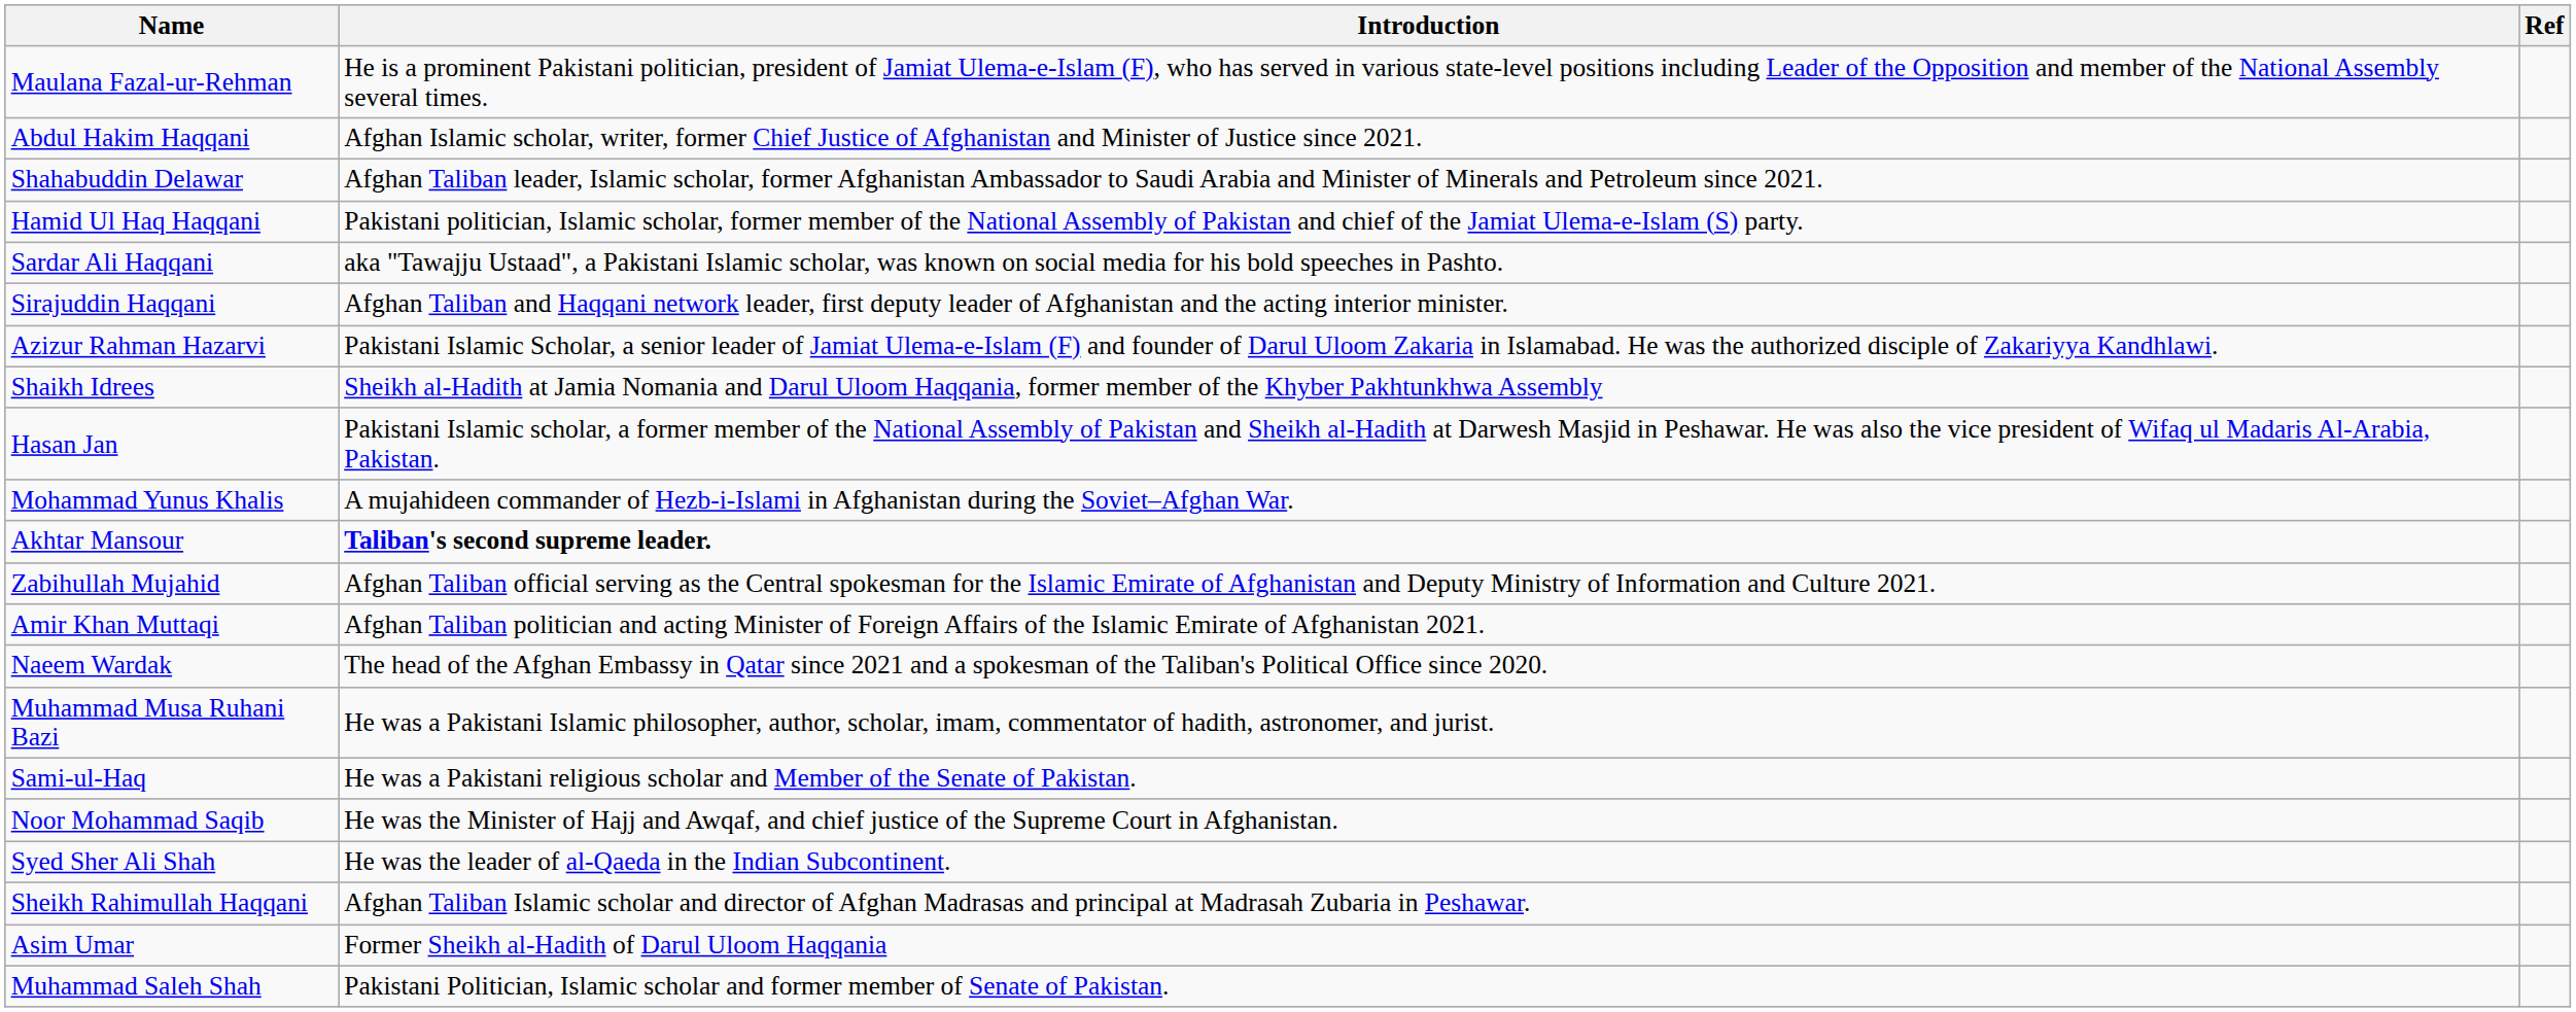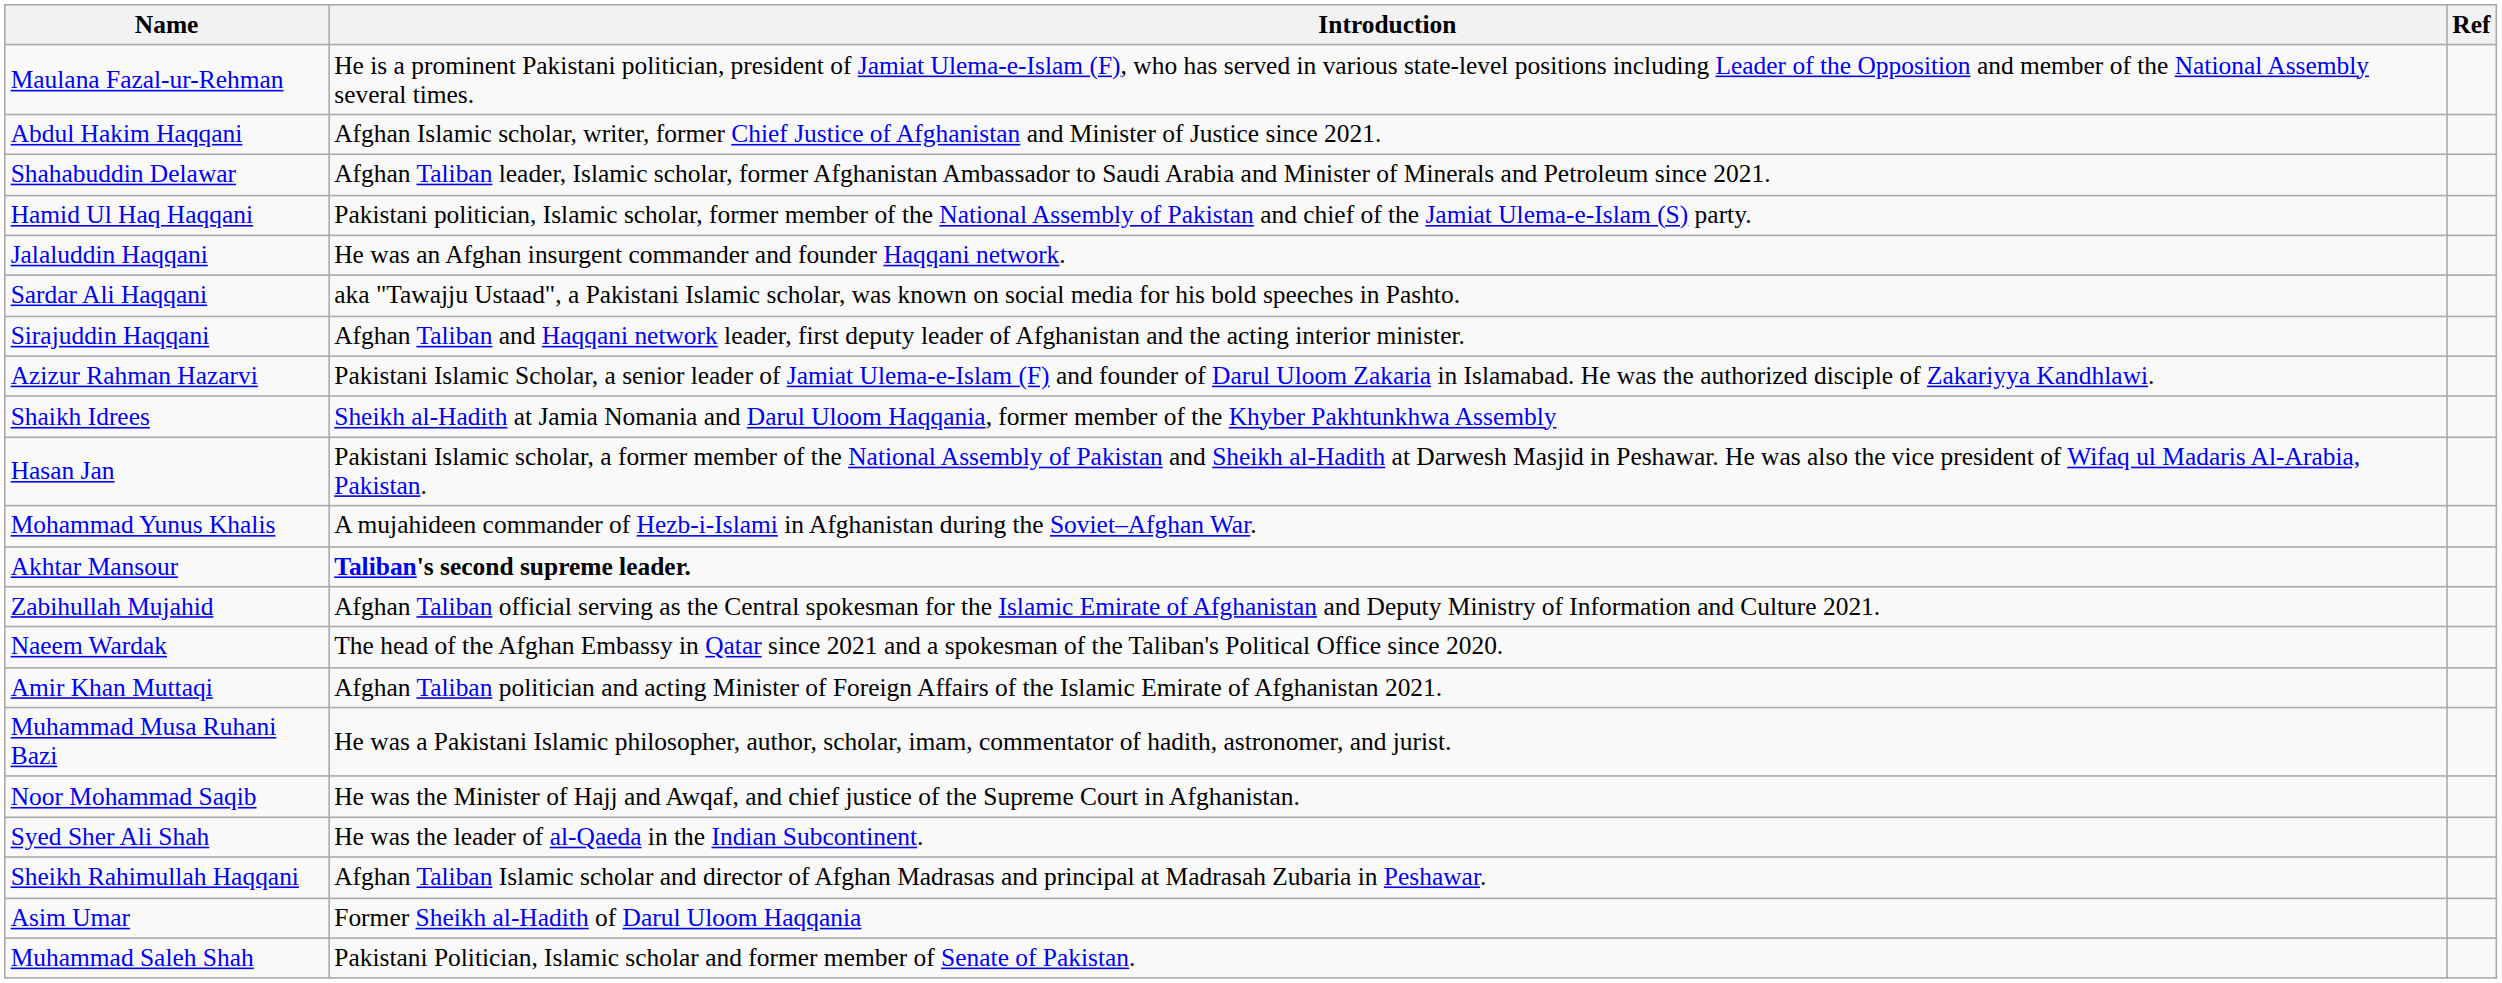+ row: Jalaluddin Haqqani | He was an Afghan insurgent commander and founder Haqqani network.
rows swapped: Amir Khan Muttaqi <-> Naeem Wardak
- row: Sami-ul-Haq | He was a Pakistani religious scholar and Member of the Senate of Pakistan.
